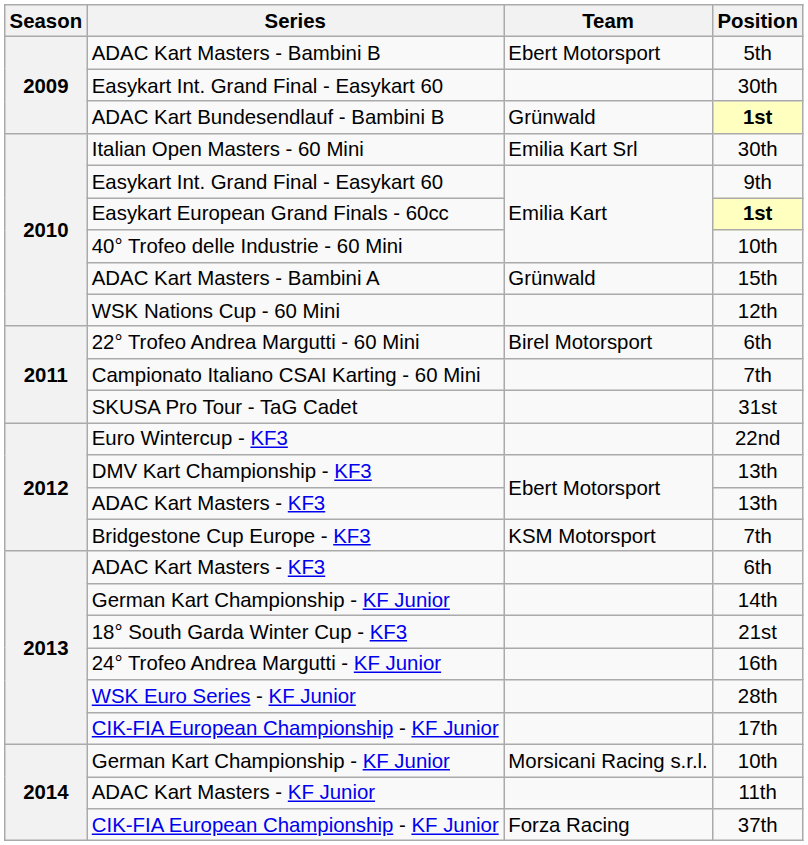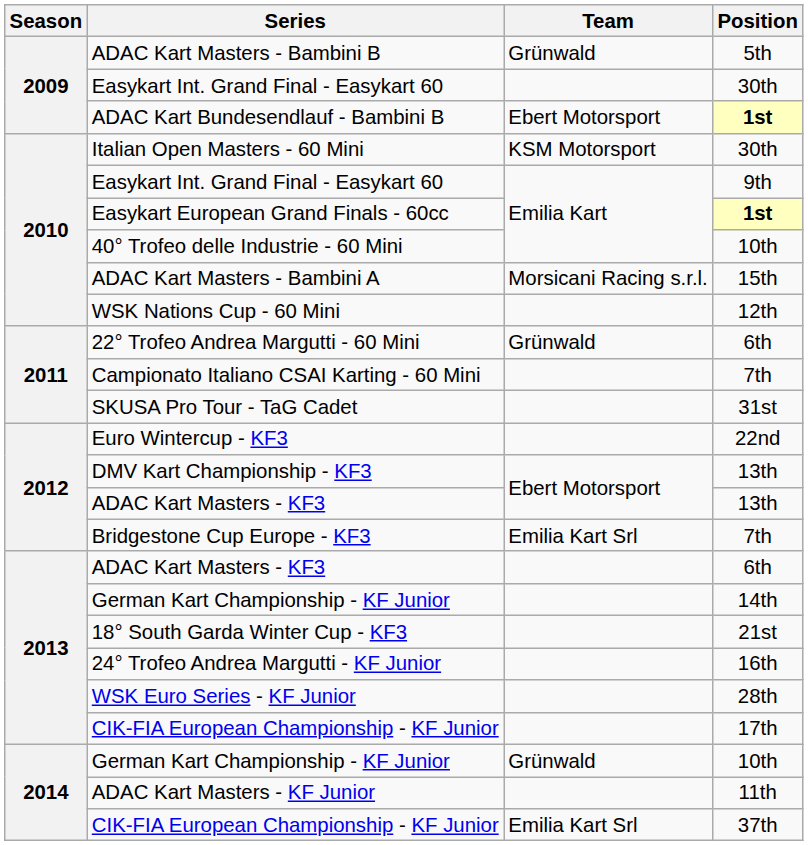ADAC Kart Masters - Bambini B | Team: Ebert Motorsport -> Grünwald
ADAC Kart Bundesendlauf - Bambini B | Team: Grünwald -> Ebert Motorsport
Italian Open Masters - 60 Mini | Team: Emilia Kart Srl -> KSM Motorsport
ADAC Kart Masters - Bambini A | Team: Grünwald -> Morsicani Racing s.r.l.
22° Trofeo Andrea Margutti - 60 Mini | Team: Birel Motorsport -> Grünwald
Bridgestone Cup Europe - KF3 | Team: KSM Motorsport -> Emilia Kart Srl
German Kart Championship - KF Junior / 10th | Team: Morsicani Racing s.r.l. -> Grünwald
CIK-FIA European Championship - KF Junior / 37th | Team: Forza Racing -> Emilia Kart Srl
